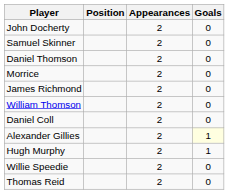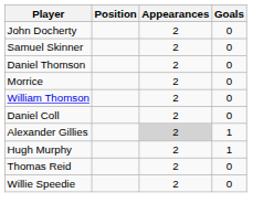- row: James Richmond | 2 | 0
Alexander Gillies | Appearances: no background -> lightgrey background
Alexander Gillies | Goals: lightyellow background -> no background
rows swapped: Thomas Reid <-> Willie Speedie
